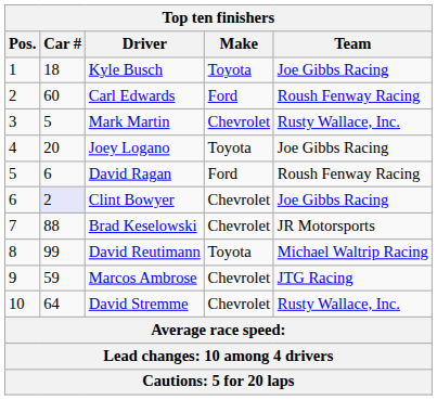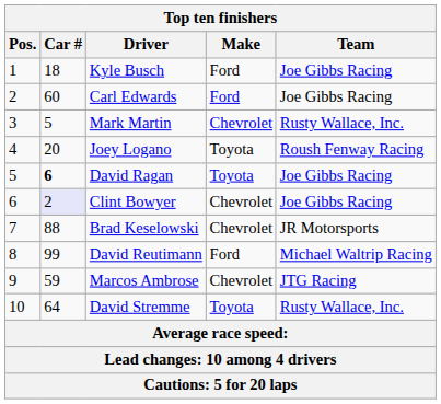Kyle Busch | Make: Toyota -> Ford
Carl Edwards | Team: Roush Fenway Racing -> Joe Gibbs Racing
Joey Logano | Team: Joe Gibbs Racing -> Roush Fenway Racing
David Ragan | Car #: normal -> bold
David Ragan | Make: Ford -> Toyota
David Ragan | Team: Roush Fenway Racing -> Joe Gibbs Racing
David Reutimann | Make: Toyota -> Ford
David Stremme | Make: Chevrolet -> Toyota
